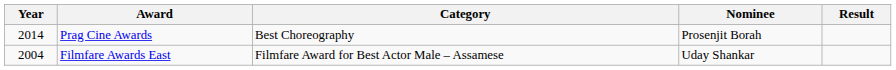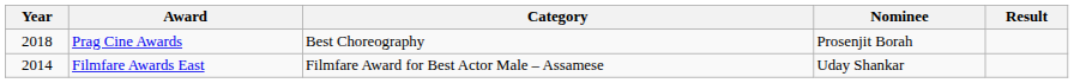Prag Cine Awards | Year: 2014 -> 2018
Filmfare Awards East | Year: 2004 -> 2014
